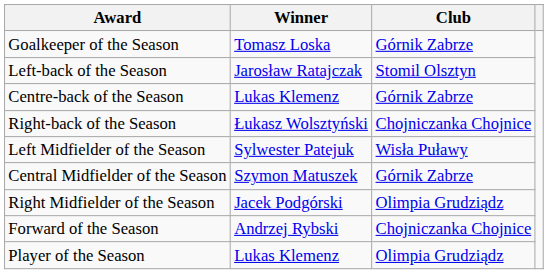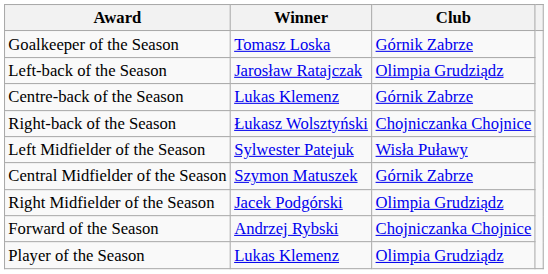Left-back of the Season | Club: Stomil Olsztyn -> Olimpia Grudziądz
